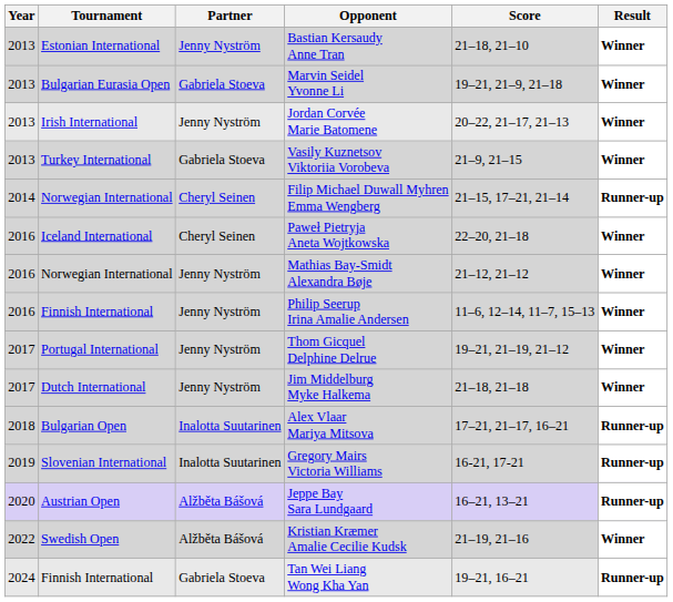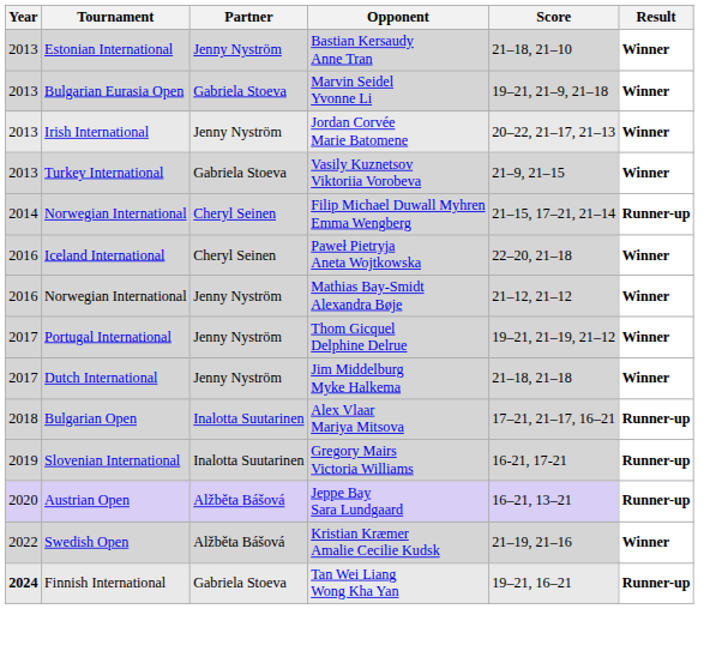- row: 2016 | Finnish International | Jenny Nyström | Philip Seerup Irina Amalie Andersen | 11–6, 12–14, 11–7, 15–13 | Winner
Tan Wei Liang Wong Kha Yan | Year: normal -> bold
